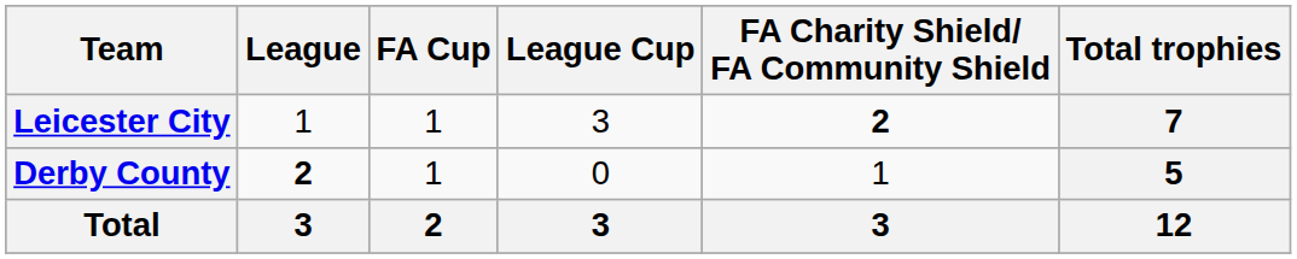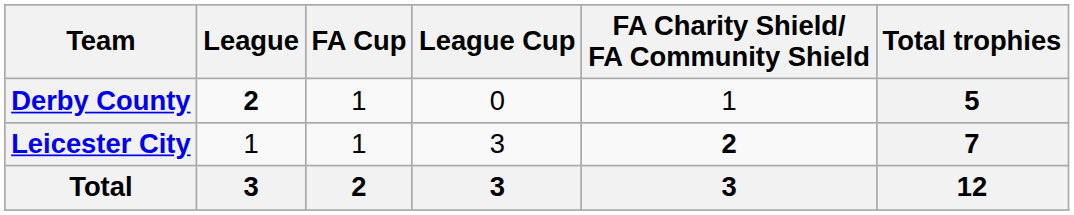rows swapped: Leicester City <-> Derby County
